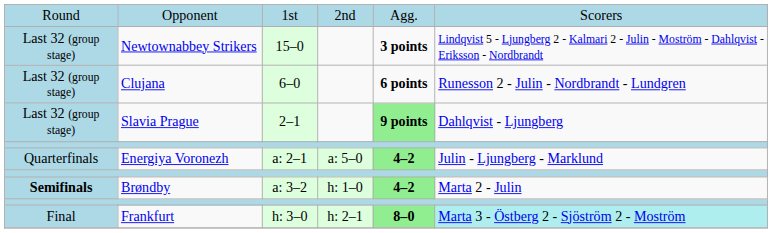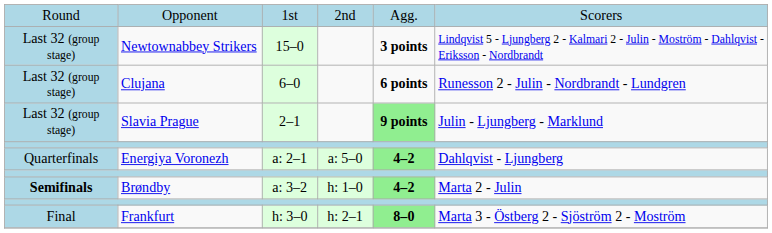Slavia Prague | column 6: Dahlqvist - Ljungberg -> Julin - Ljungberg - Marklund
Energiya Voronezh | column 6: Julin - Ljungberg - Marklund -> Dahlqvist - Ljungberg
Frankfurt | column 6: paleturquoise background -> no background
